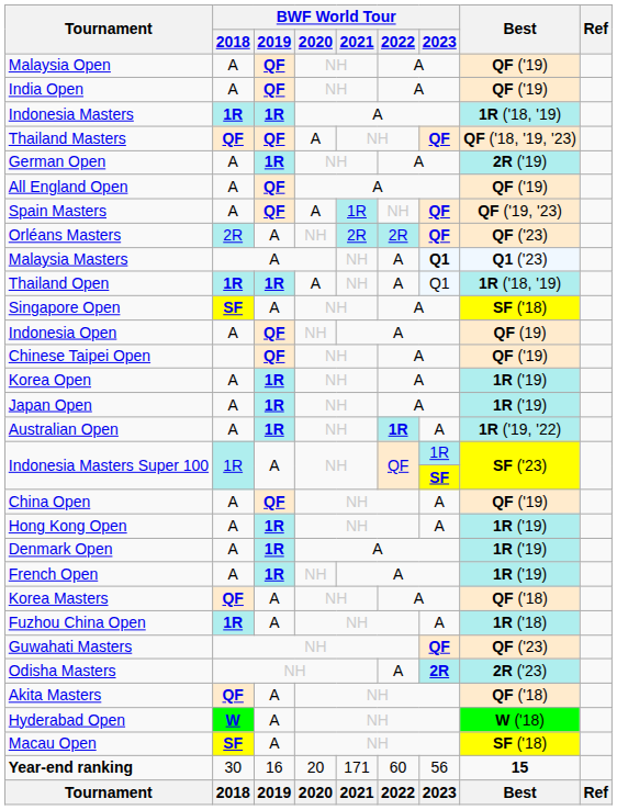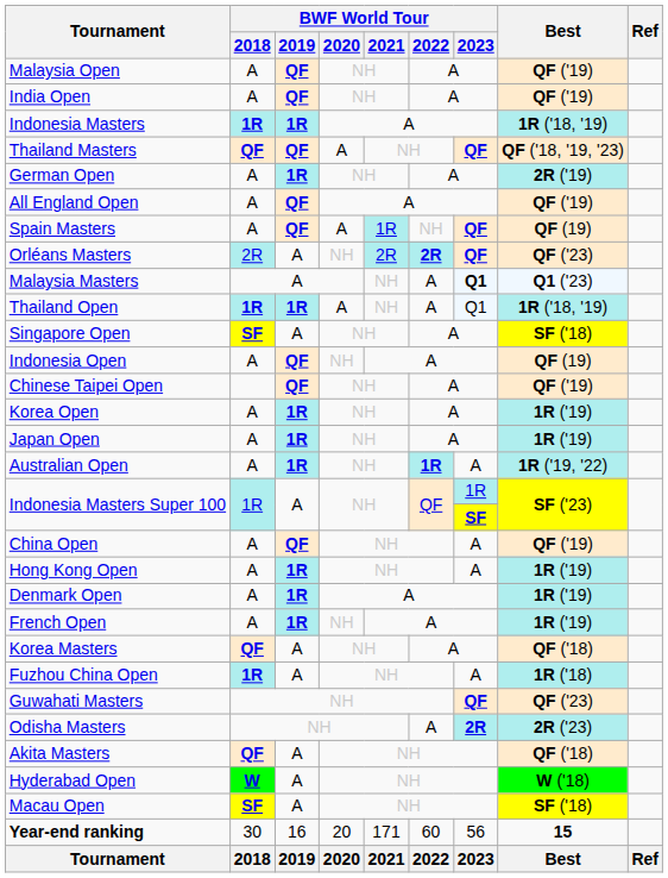Spain Masters | Best: QF ('19, '23) -> QF (19)
Orléans Masters | BWF World Tour / 2022: normal -> bold
